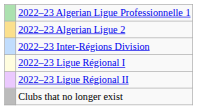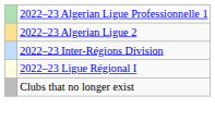- row: 2022–23 Ligue Régional II
